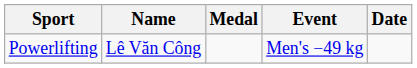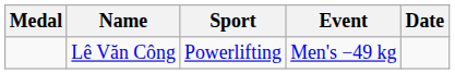columns swapped: Medal <-> Sport
